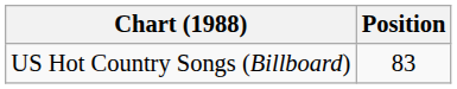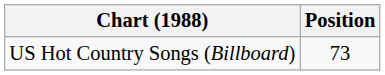US Hot Country Songs (Billboard) | Position: 83 -> 73
